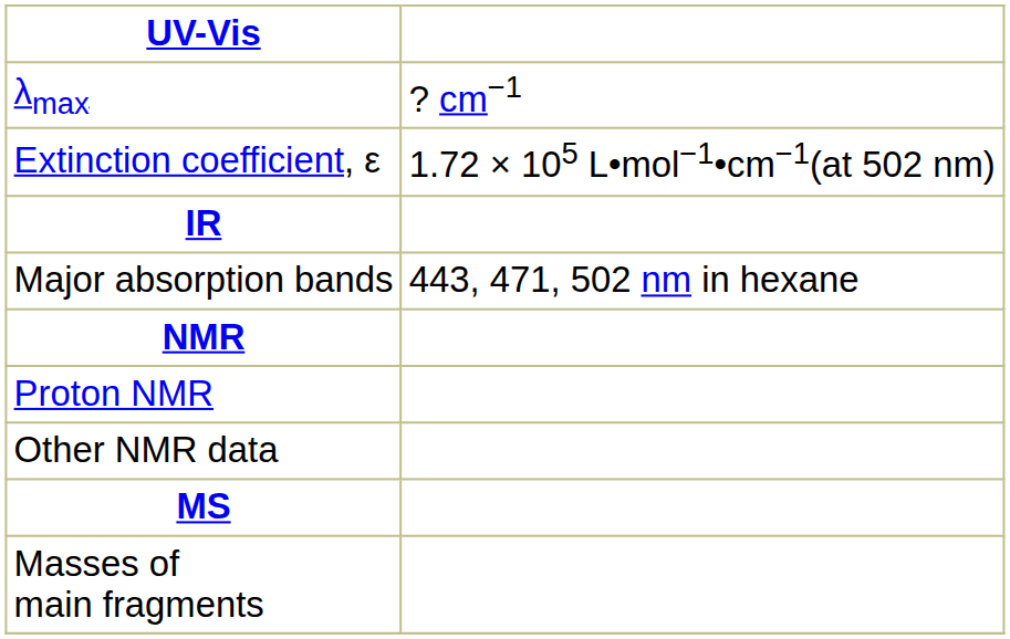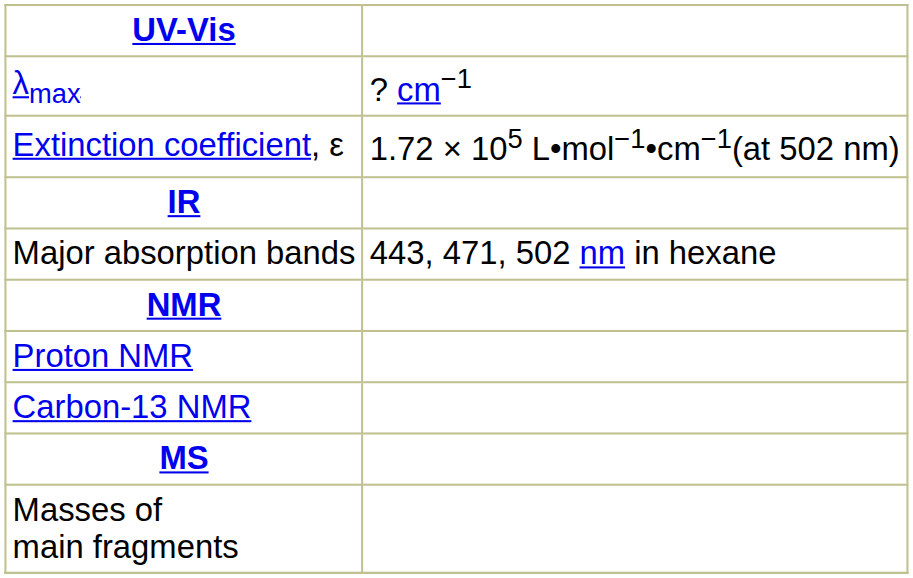+ row: Carbon-13 NMR
- row: Other NMR data
